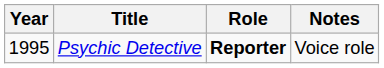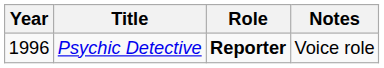Psychic Detective | Year: 1995 -> 1996
